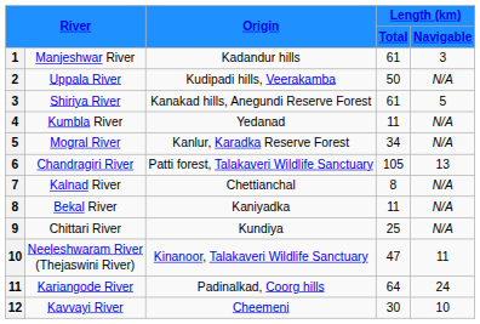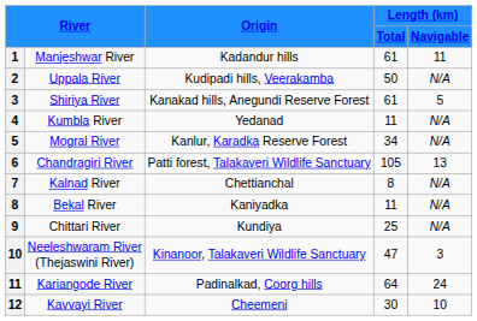Manjeshwar River | column 5: 3 -> 11
Neeleshwaram River (Thejaswini River) | column 5: 11 -> 3
